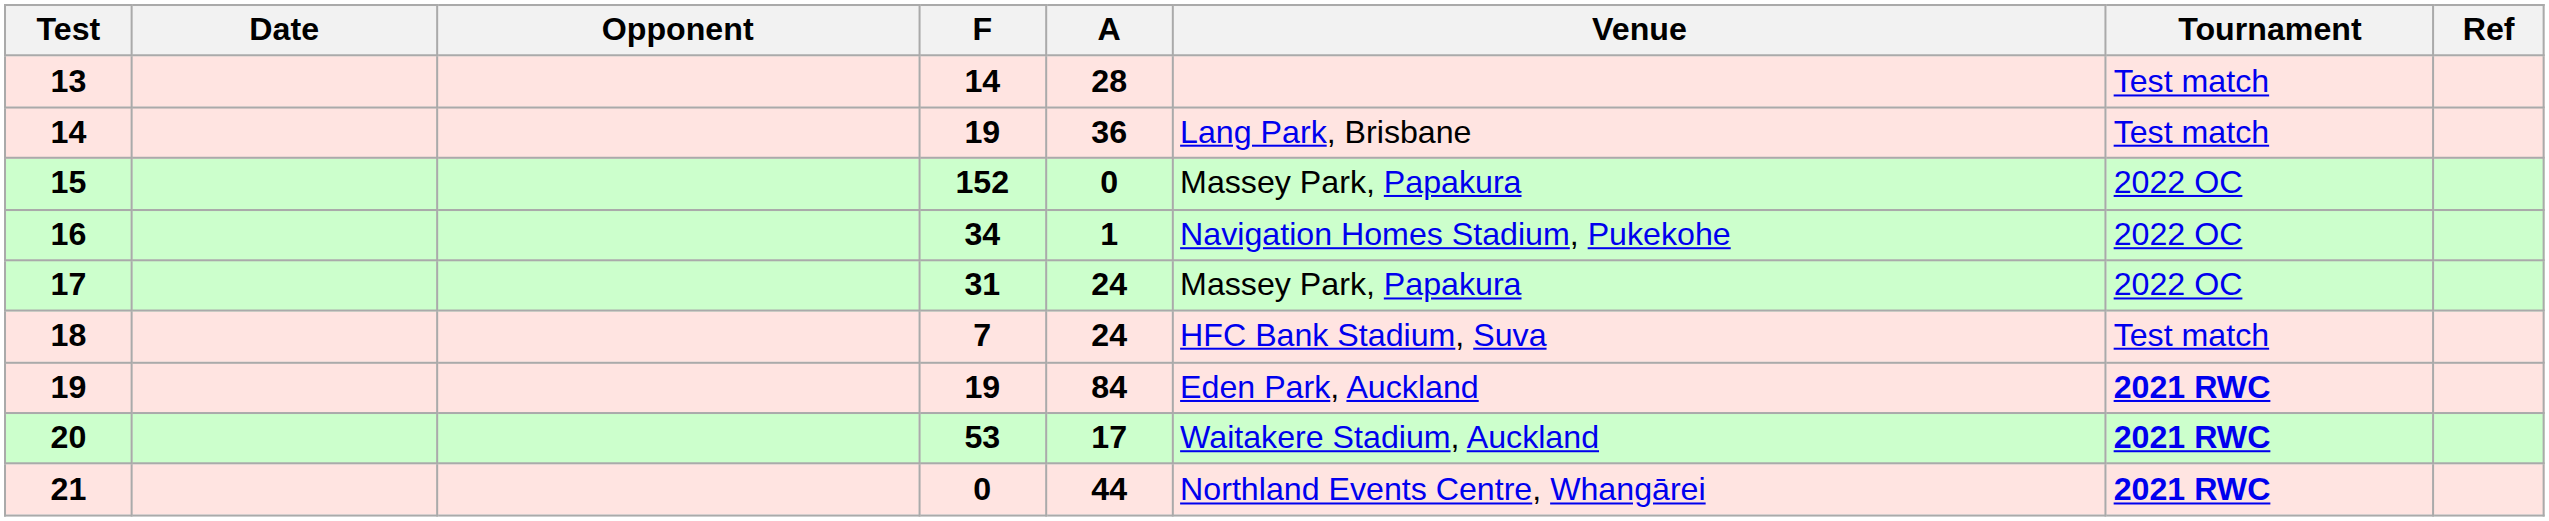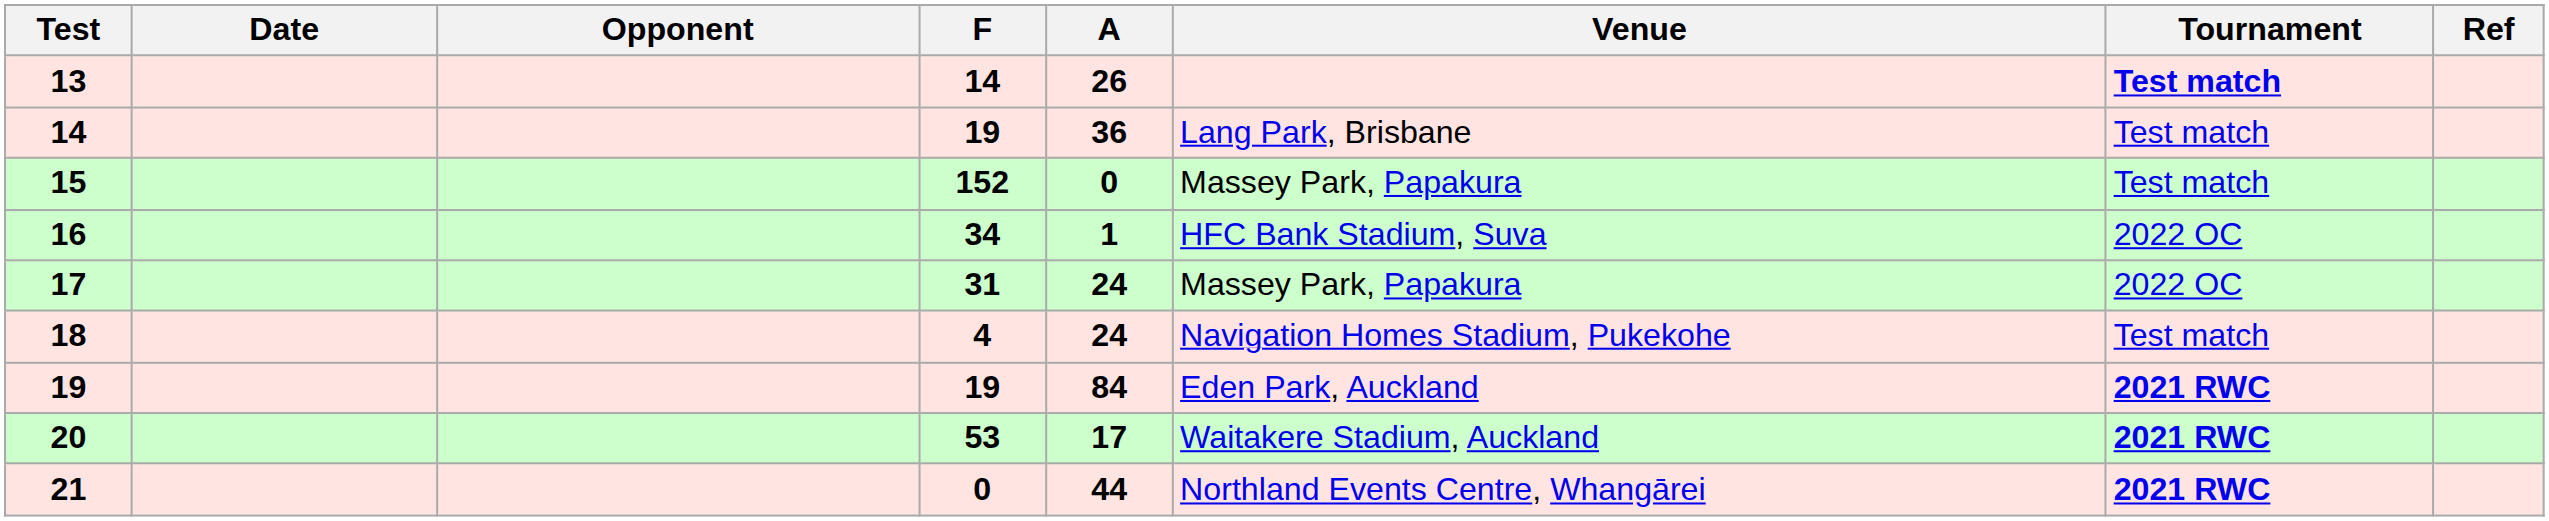13 | A: 28 -> 26
13 | Tournament: normal -> bold
15 | Tournament: 2022 OC -> Test match
16 | Venue: Navigation Homes Stadium, Pukekohe -> HFC Bank Stadium, Suva
18 | F: 7 -> 4
18 | Venue: HFC Bank Stadium, Suva -> Navigation Homes Stadium, Pukekohe
